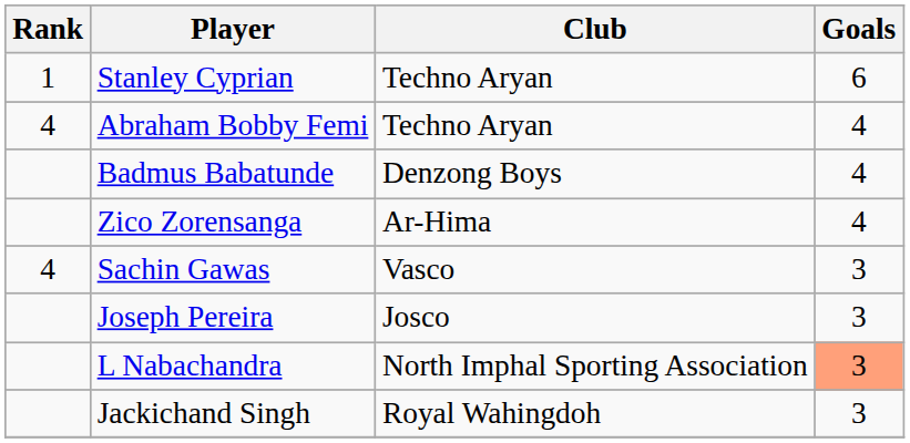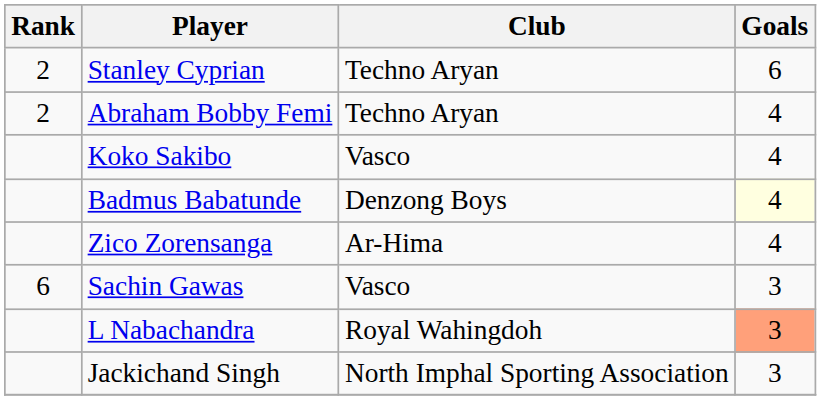Stanley Cyprian | Rank: 1 -> 2
Abraham Bobby Femi | Rank: 4 -> 2
+ row: Koko Sakibo | Vasco | 4
Badmus Babatunde | Goals: no background -> lightyellow background
Sachin Gawas | Rank: 4 -> 6
- row: Joseph Pereira | Josco | 3
L Nabachandra | Club: North Imphal Sporting Association -> Royal Wahingdoh
Jackichand Singh | Club: Royal Wahingdoh -> North Imphal Sporting Association
